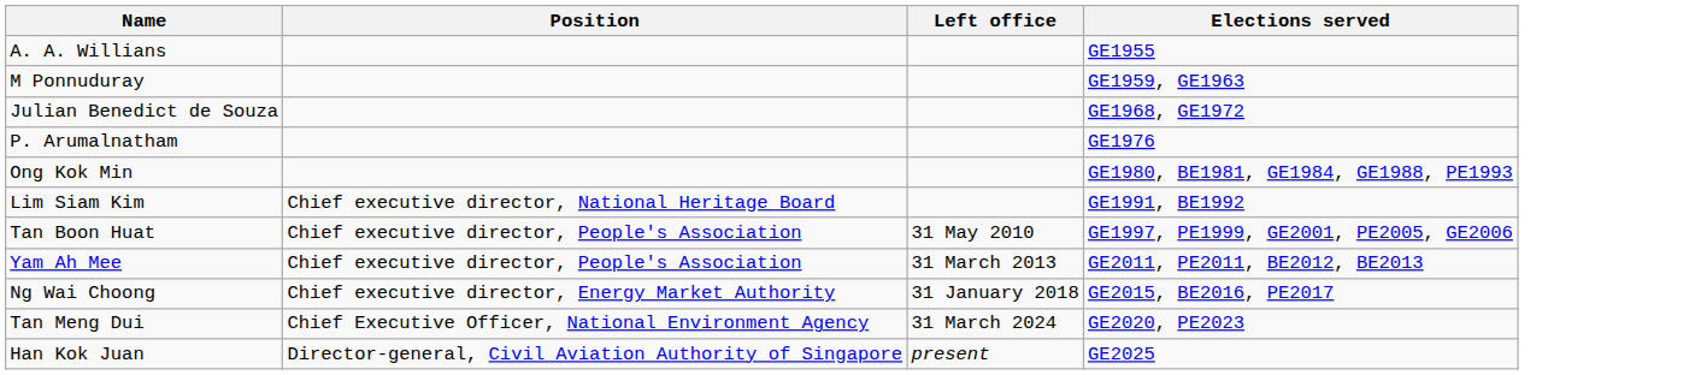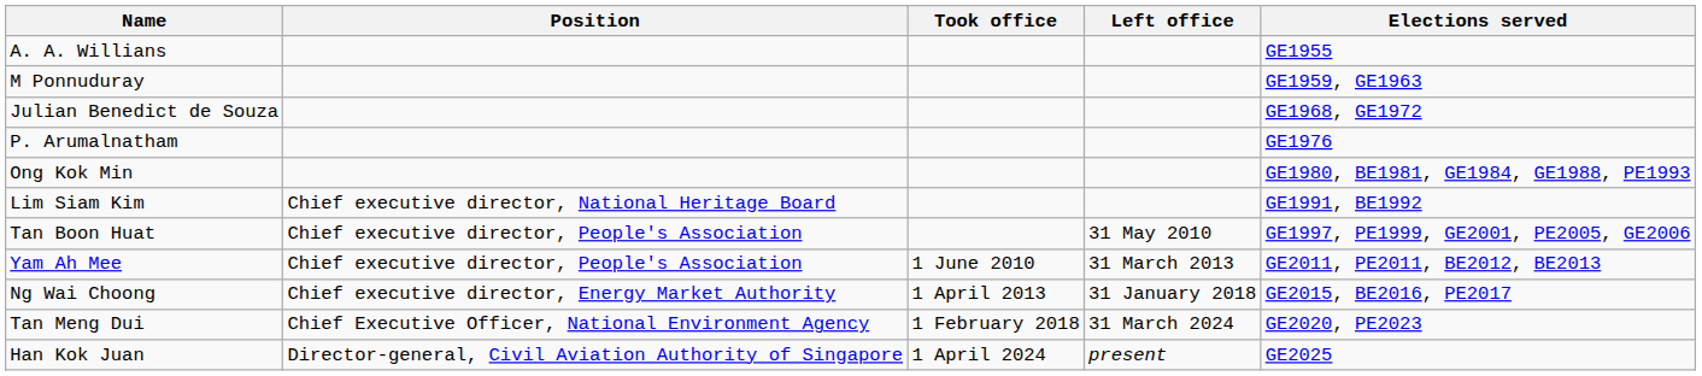+ column: Took office | 1 June 2010 | 1 April 2013 | 1 February 2018 | 1 April 2024
